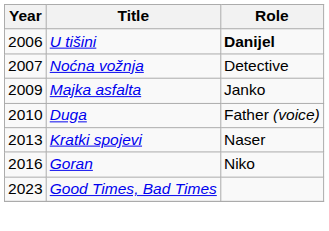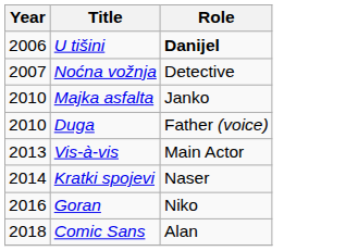Majka asfalta | Year: 2009 -> 2010
+ row: 2013 | Vis-à-vis | Main Actor
Kratki spojevi | Year: 2013 -> 2014
+ row: 2018 | Comic Sans | Alan
- row: 2023 | Good Times, Bad Times
